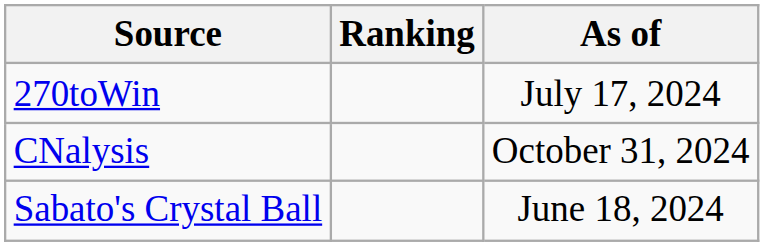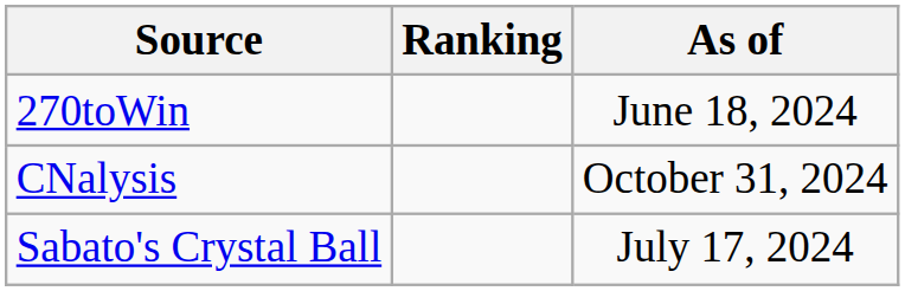270toWin | As of: July 17, 2024 -> June 18, 2024
Sabato's Crystal Ball | As of: June 18, 2024 -> July 17, 2024
